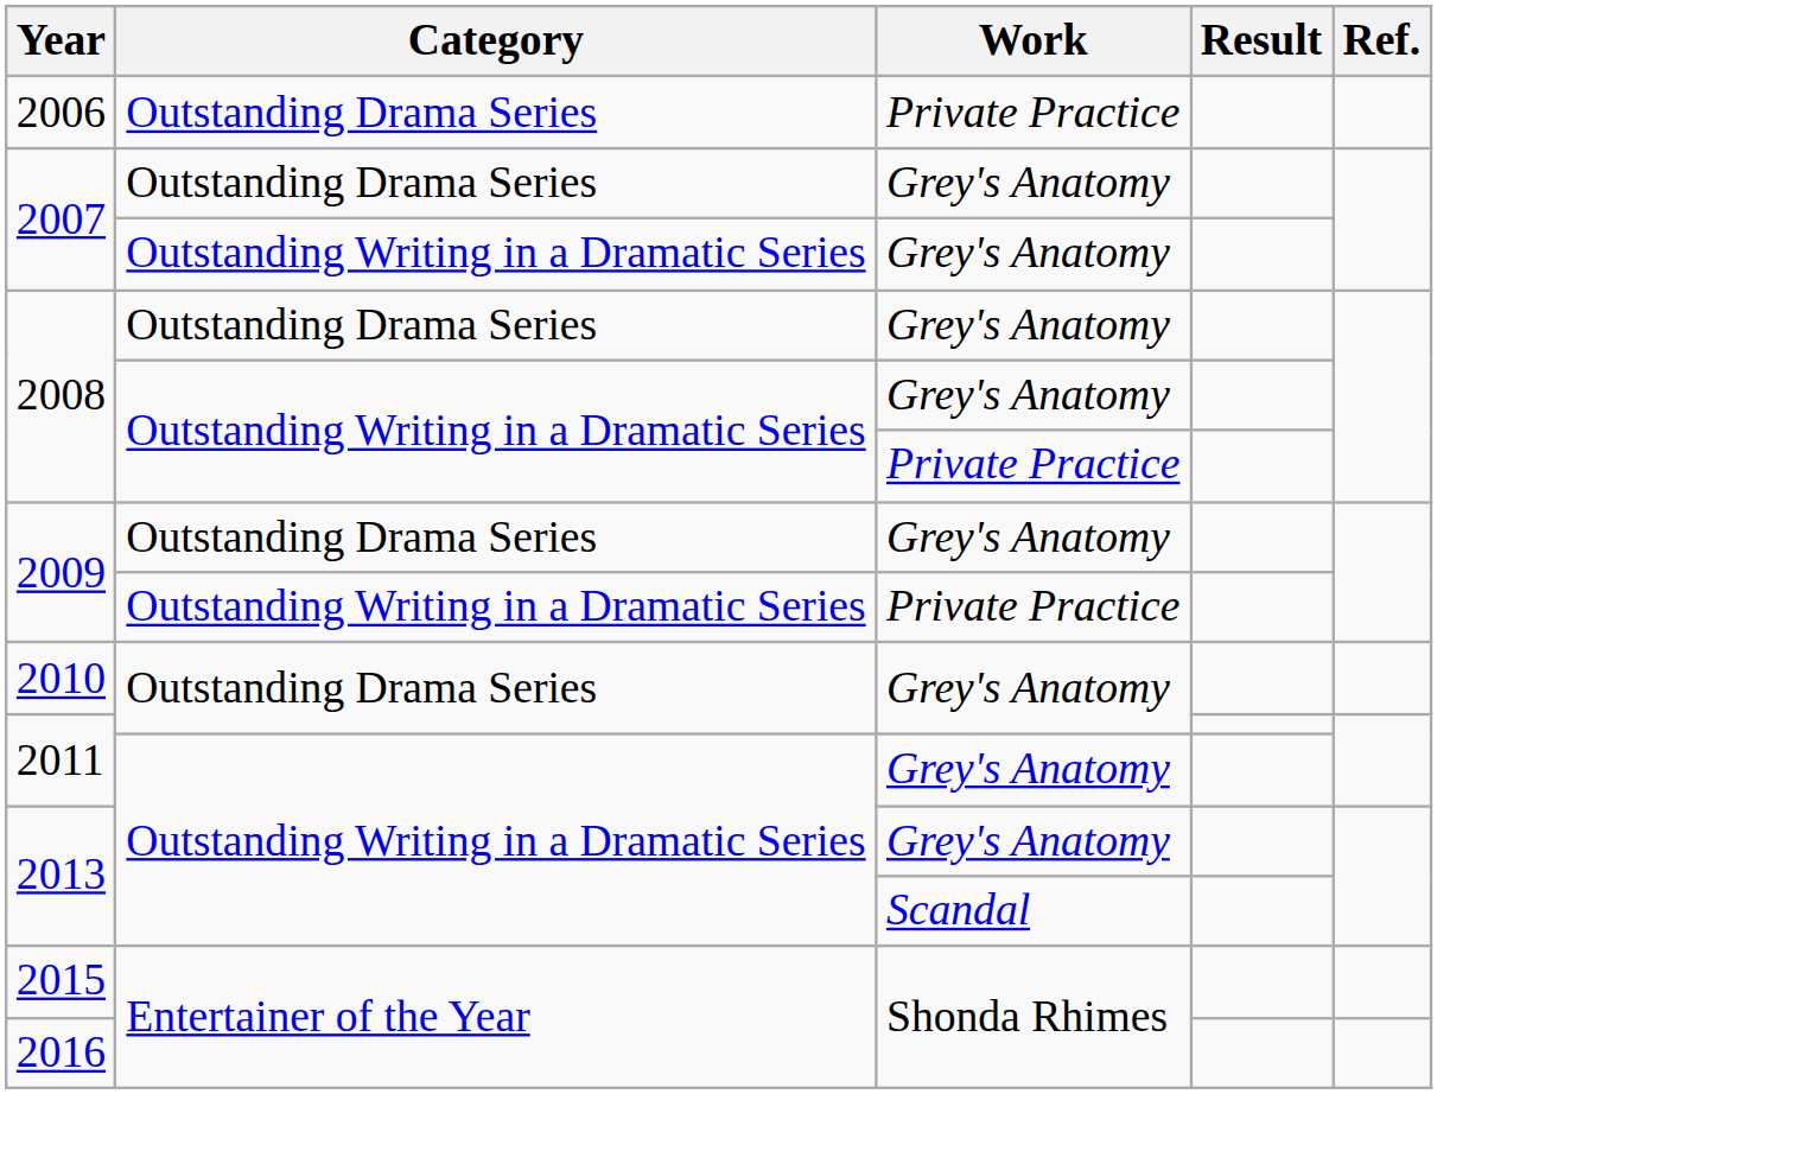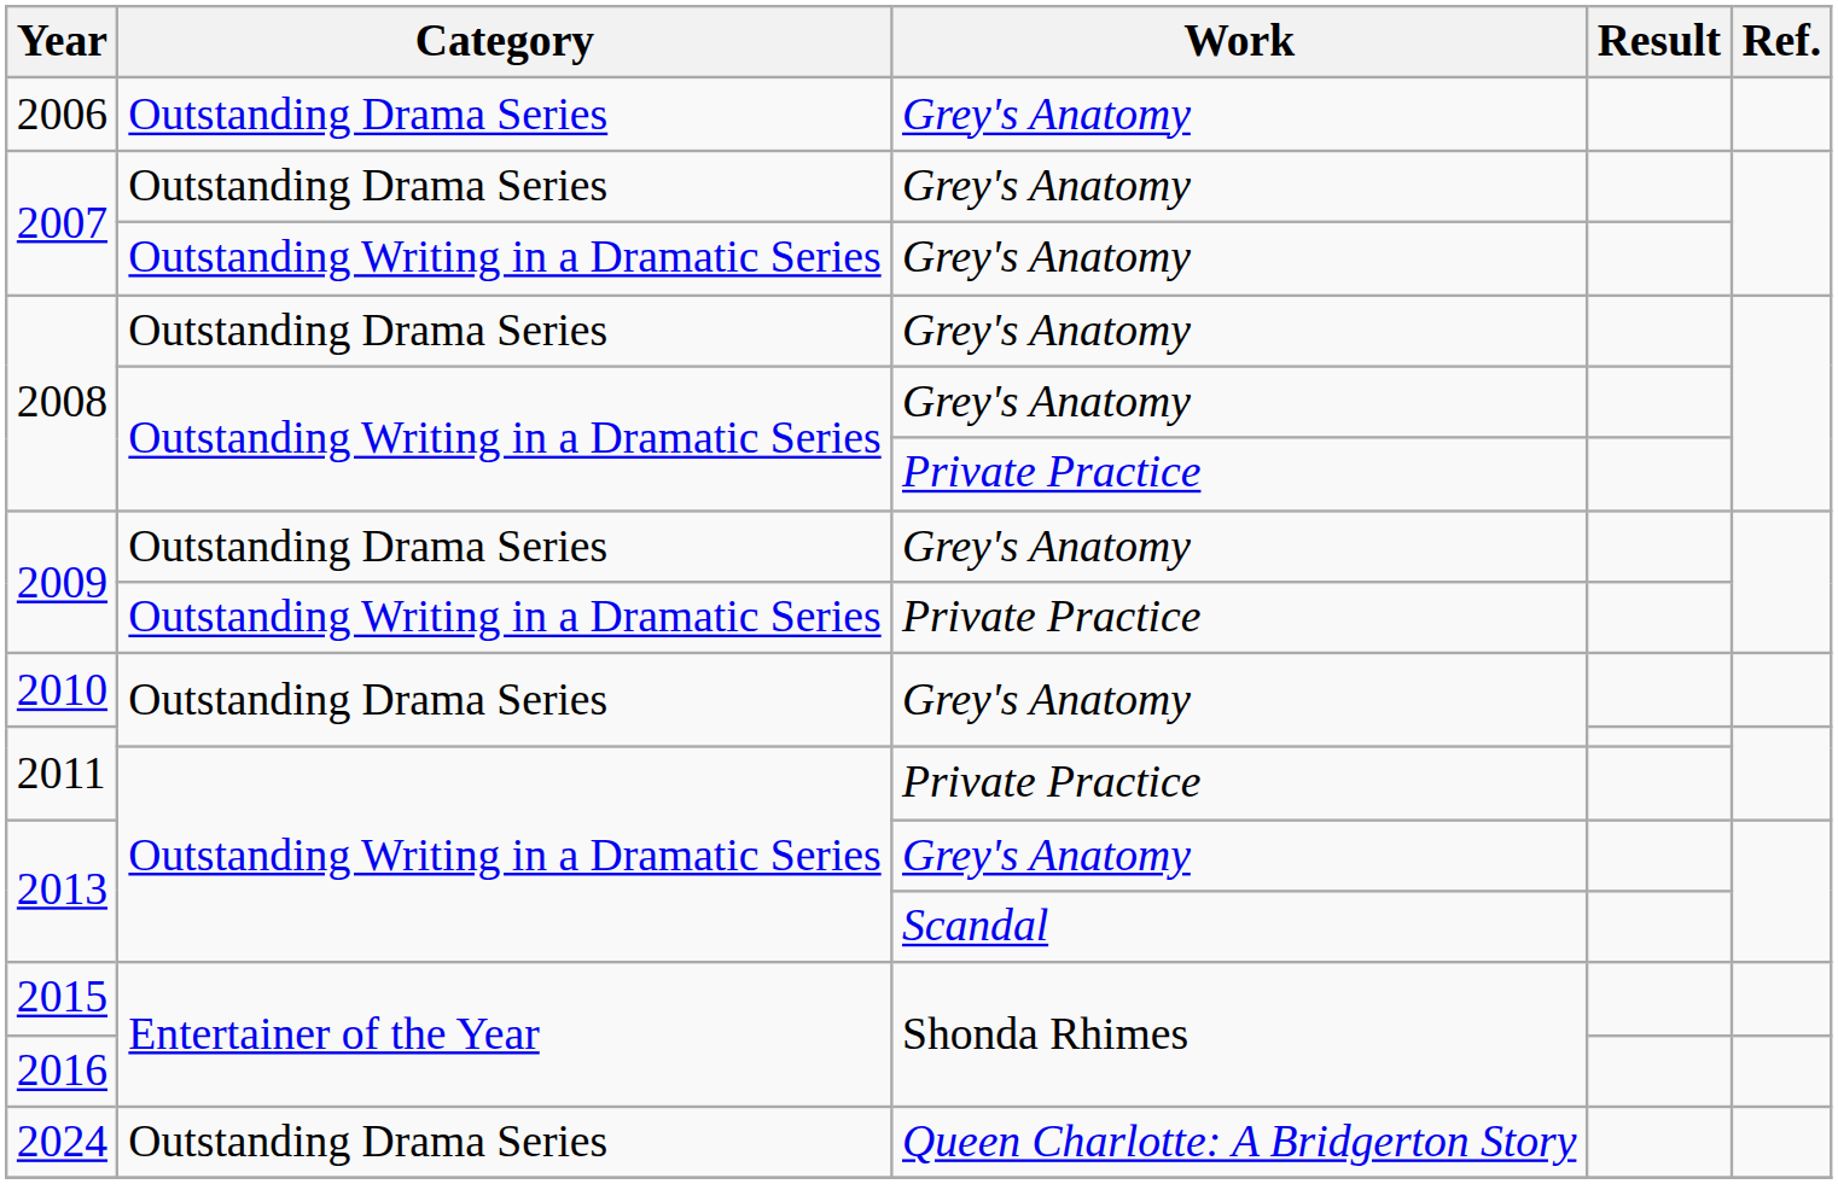2006 | Work: Private Practice -> Grey's Anatomy
2011 / Outstanding Writing in a Dramatic Series | Work: Grey's Anatomy -> Private Practice
+ row: 2024 | Outstanding Drama Series | Queen Charlotte: A Bridgerton Story
